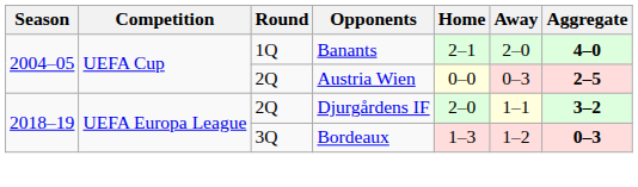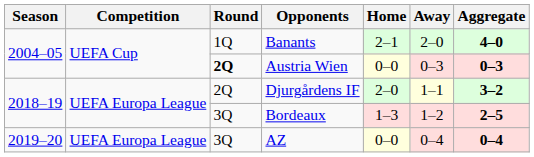Austria Wien | Round: normal -> bold
Austria Wien | Aggregate: 2–5 -> 0–3
Bordeaux | Aggregate: 0–3 -> 2–5
+ row: 2019–20 | UEFA Europa League | 3Q | AZ | 0–0 | 0–4 | 0–4
